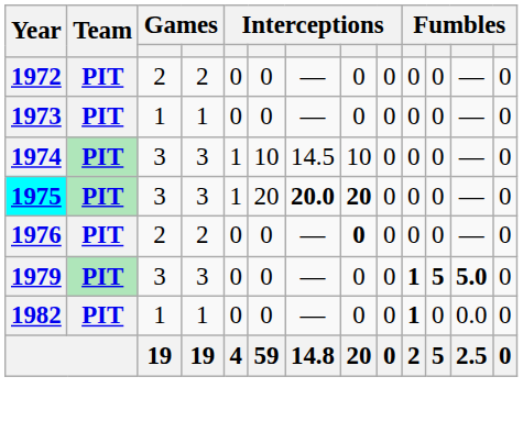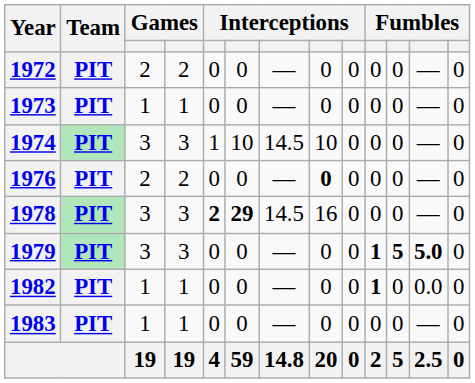- row: 1975 | PIT | 3 | 3 | 1 | 20 | 20.0 | 20 | 0 | 0 | 0 | — | 0
+ row: 1978 | PIT | 3 | 3 | 2 | 29 | 14.5 | 16 | 0 | 0 | 0 | — | 0
+ row: 1983 | PIT | 1 | 1 | 0 | 0 | — | 0 | 0 | 0 | 0 | — | 0
